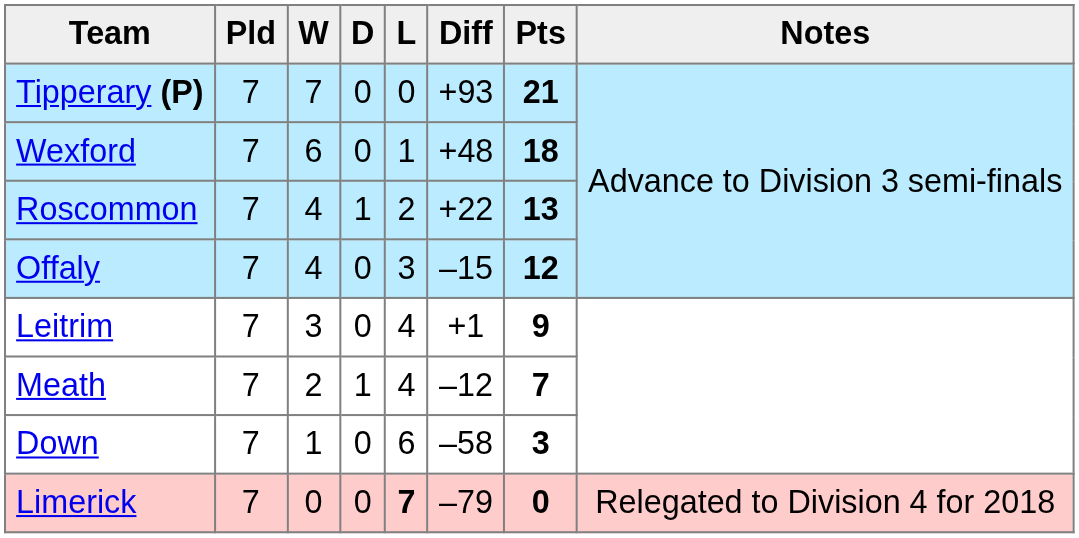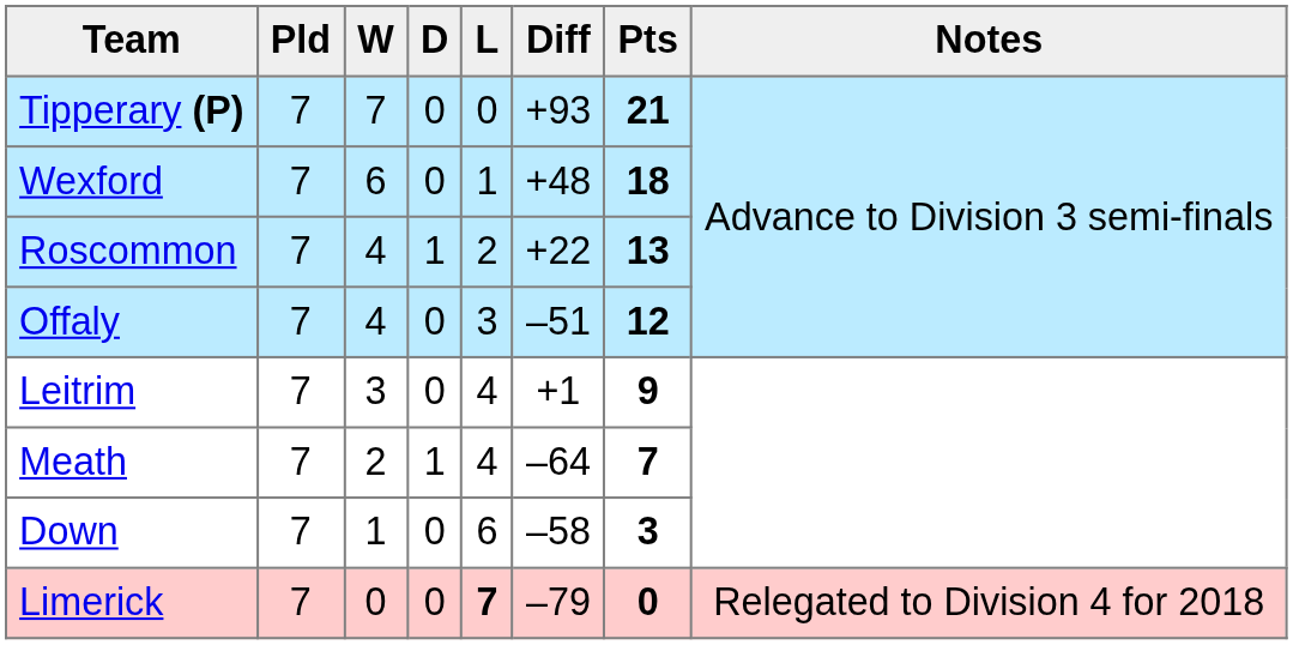Offaly | Diff: –15 -> –51
Meath | Diff: –12 -> –64
